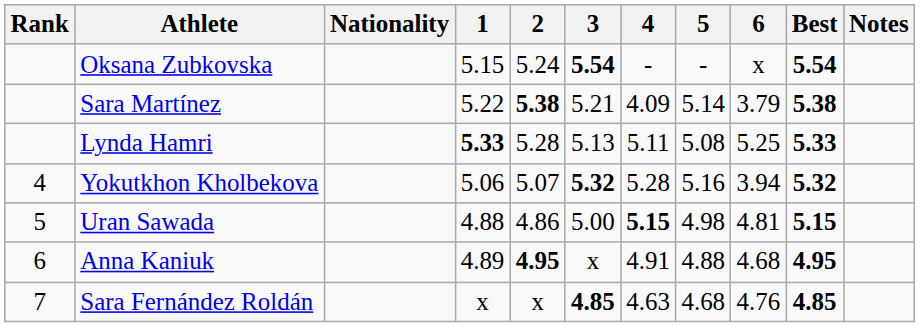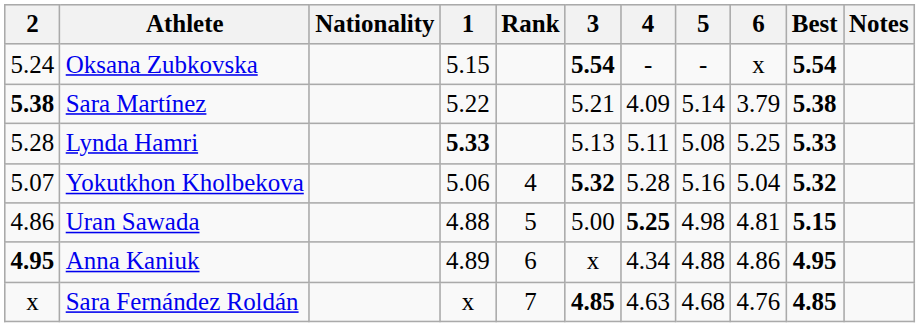columns swapped: Rank <-> 2
Yokutkhon Kholbekova | 6: 3.94 -> 5.04
Uran Sawada | 4: 5.15 -> 5.25
Anna Kaniuk | 4: 4.91 -> 4.34
Anna Kaniuk | 6: 4.68 -> 4.86
